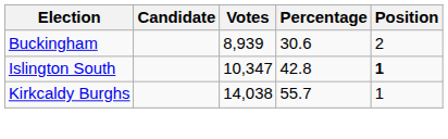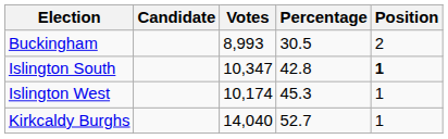Buckingham | Votes: 8,939 -> 8,993
Buckingham | Percentage: 30.6 -> 30.5
+ row: Islington West | 10,174 | 45.3 | 1
Kirkcaldy Burghs | Votes: 14,038 -> 14,040
Kirkcaldy Burghs | Percentage: 55.7 -> 52.7
